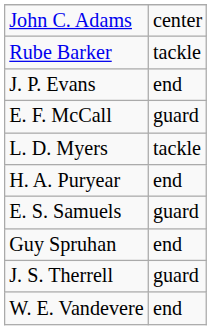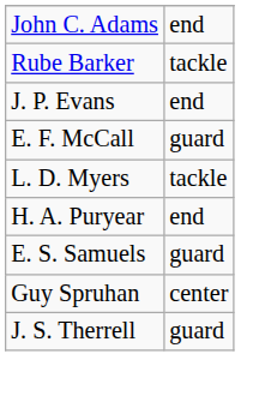John C. Adams | column 2: center -> end
Guy Spruhan | column 2: end -> center
- row: W. E. Vandevere | end
